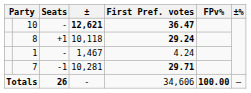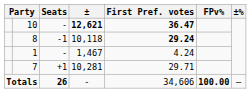8 | Seats: +1 -> -1
7 | Seats: -1 -> +1
7 | First Pref. votes: bold -> normal
